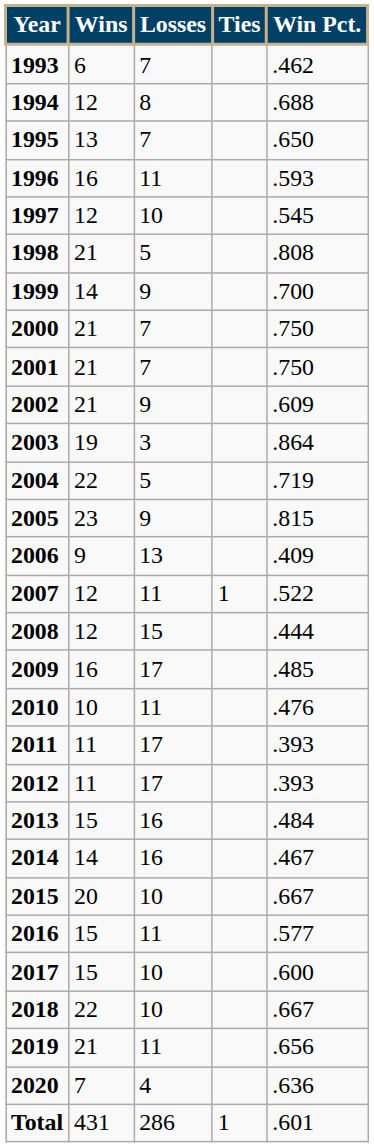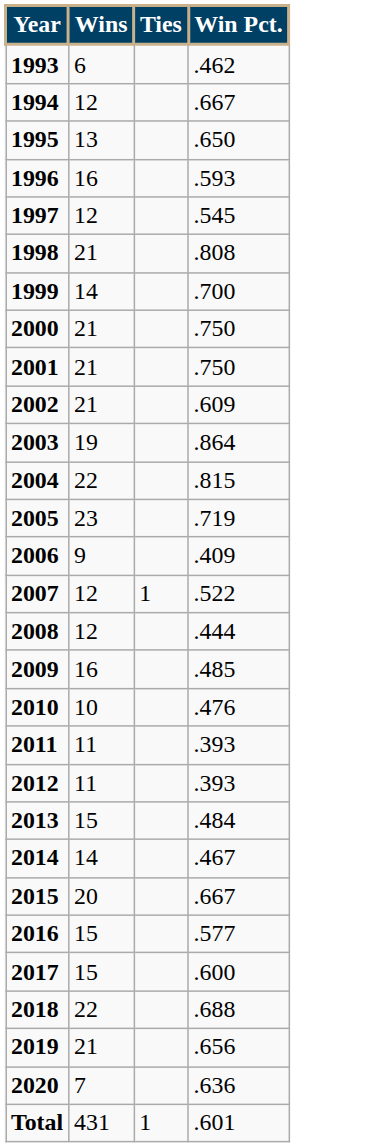- column: Losses | 7 | 8 | 7 | 11 | 10 | 5 | 9 | 7 | 7 | 9 | 3 | 5 | 9 | 13 | 11 | 15 | 17 | 11 | 17 | 17 | 16 | 16 | 10 | 11 | 10 | 10 | 11 | 4 | 286
1994 | Win Pct.: .688 -> .667
2004 | Win Pct.: .719 -> .815
2005 | Win Pct.: .815 -> .719
2018 | Win Pct.: .667 -> .688
